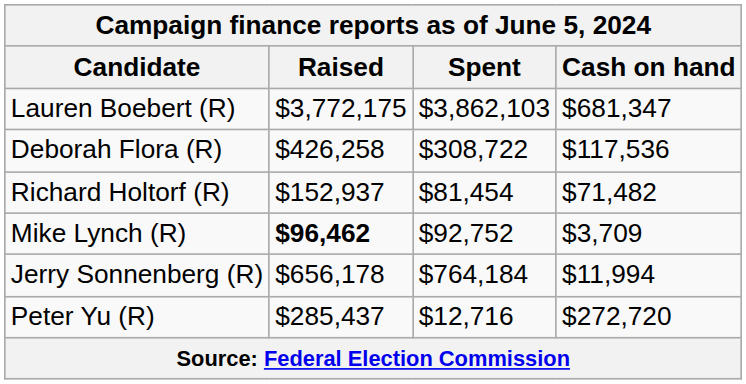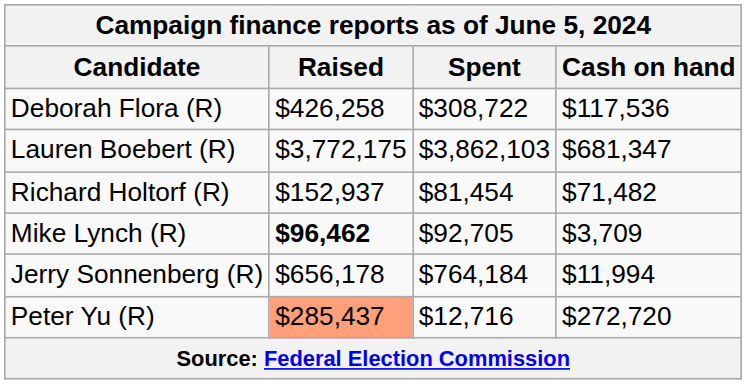rows swapped: Lauren Boebert (R) <-> Deborah Flora (R)
Mike Lynch (R) | Spent: $92,752 -> $92,705
Peter Yu (R) | Raised: no background -> lightsalmon background
